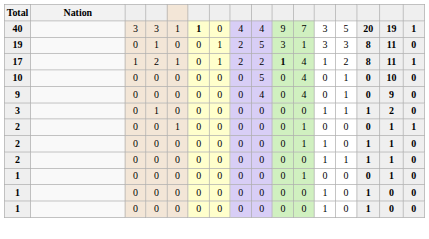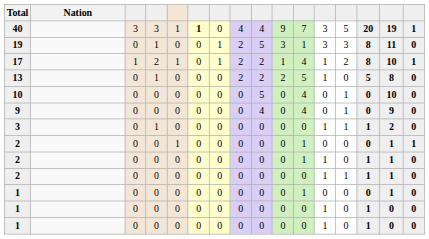17 | column 10: bold -> normal
17 | column 15: 11 -> 10
+ row: 13 | 0 | 1 | 0 | 0 | 0 | 2 | 2 | 2 | 5 | 1 | 0 | 5 | 8 | 0
